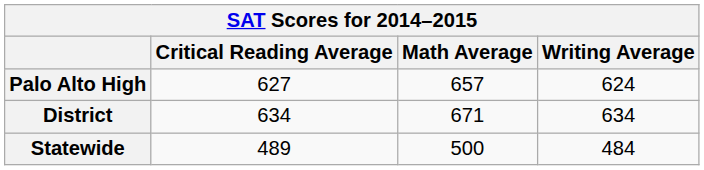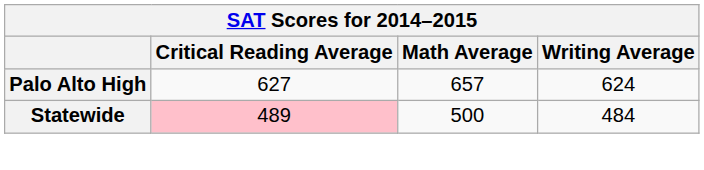- row: District | 634 | 671 | 634
Statewide | Critical Reading Average: no background -> pink background
